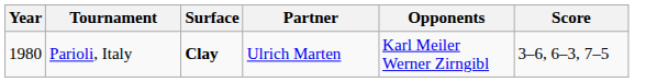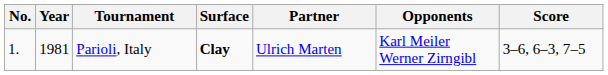+ column: No. | 1.
Parioli, Italy | Year: 1980 -> 1981
